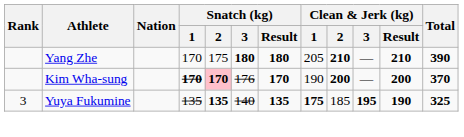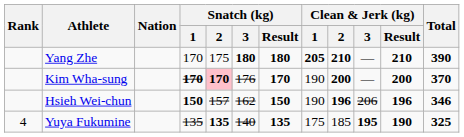Yang Zhe | Clean & Jerk (kg) / 1: normal -> bold
+ row: Hsieh Wei-chun | 150 | 157 | 162 | 150 | 190 | 196 | 206 | 196 | 346
Yuya Fukumine | Rank: 3 -> 4
Yuya Fukumine | Clean & Jerk (kg) / 1: bold -> normal
